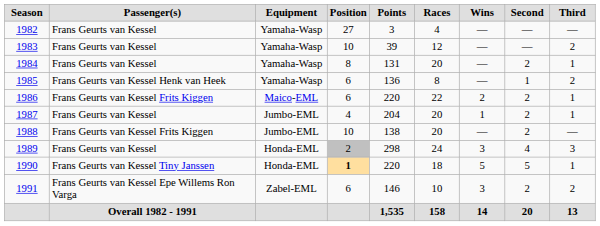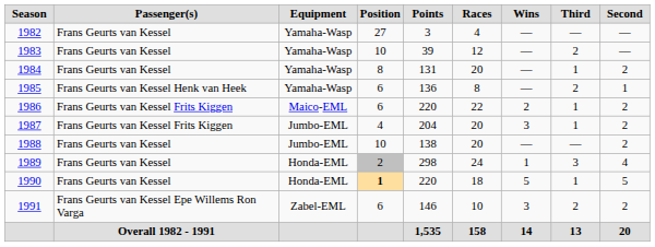columns swapped: Second <-> Third
1987 | Passenger(s): Frans Geurts van Kessel -> Frans Geurts van Kessel Frits Kiggen
1987 | Wins: 1 -> 3
1988 | Passenger(s): Frans Geurts van Kessel Frits Kiggen -> Frans Geurts van Kessel
1989 | Wins: 3 -> 1
1990 | Passenger(s): Frans Geurts van Kessel Tiny Janssen -> Frans Geurts van Kessel
